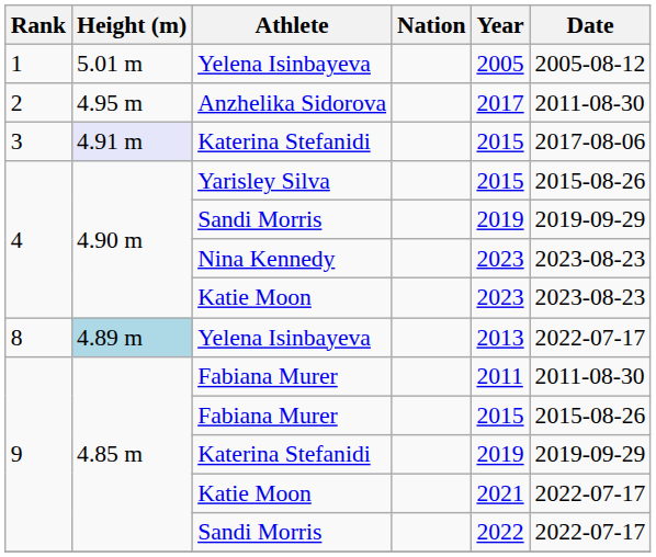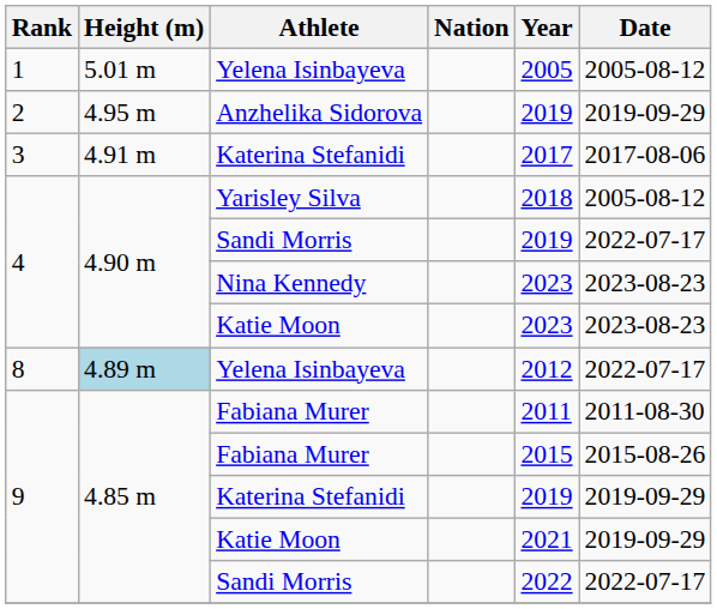Anzhelika Sidorova | Year: 2017 -> 2019
Anzhelika Sidorova | Date: 2011-08-30 -> 2019-09-29
3 / Katerina Stefanidi | Height (m): lavender background -> no background
3 / Katerina Stefanidi | Year: 2015 -> 2017
Yarisley Silva | Year: 2015 -> 2018
Yarisley Silva | Date: 2015-08-26 -> 2005-08-12
4 / Sandi Morris | Date: 2019-09-29 -> 2022-07-17
8 / Yelena Isinbayeva | Year: 2013 -> 2012
9 / Katie Moon | Date: 2022-07-17 -> 2019-09-29
